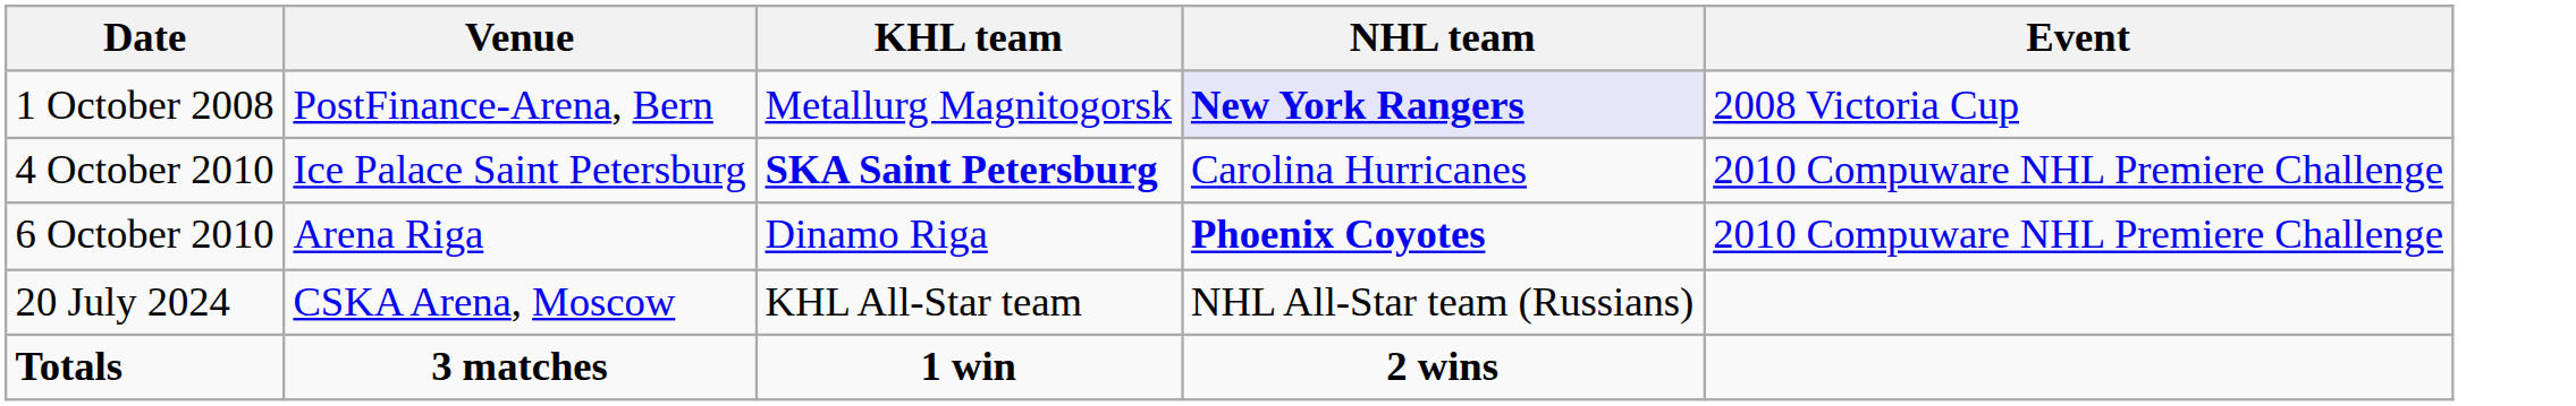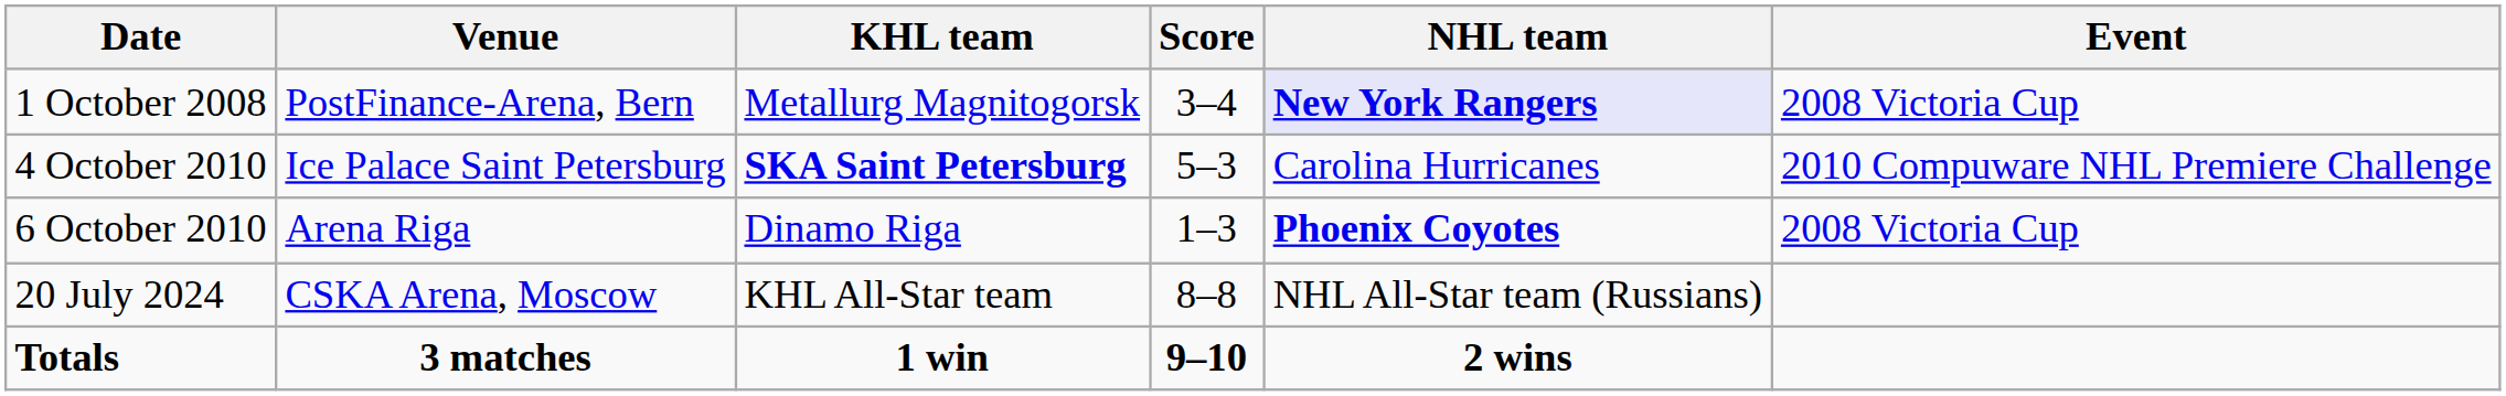+ column: Score | 3–4 | 5–3 | 1–3 | 8–8 | 9–10
6 October 2010 | Event: 2010 Compuware NHL Premiere Challenge -> 2008 Victoria Cup
